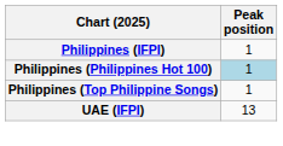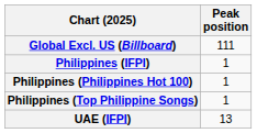+ row: Global Excl. US (Billboard) | 111
Philippines (Philippines Hot 100) | Peak position: lightblue background -> no background
